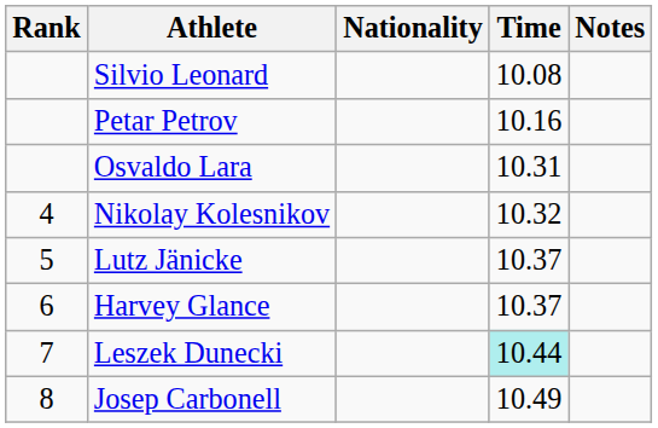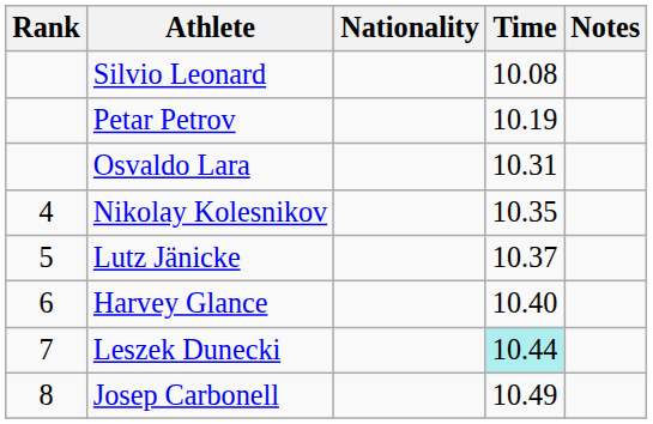Petar Petrov | Time: 10.16 -> 10.19
Nikolay Kolesnikov | Time: 10.32 -> 10.35
Harvey Glance | Time: 10.37 -> 10.40
